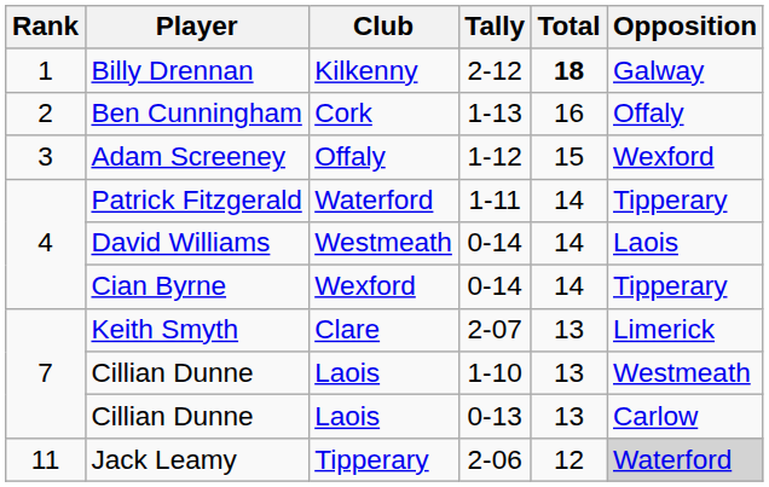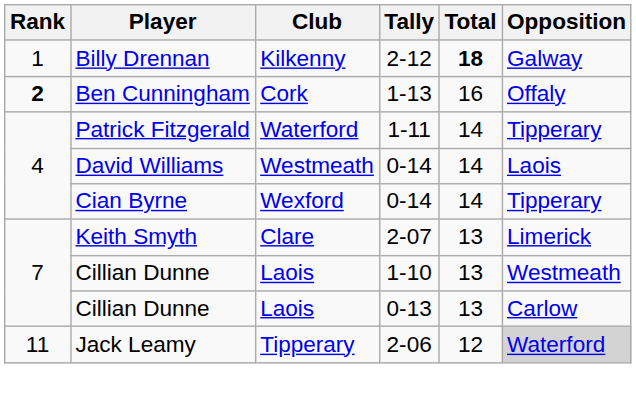Ben Cunningham | Rank: normal -> bold
- row: 3 | Adam Screeney | Offaly | 1-12 | 15 | Wexford
